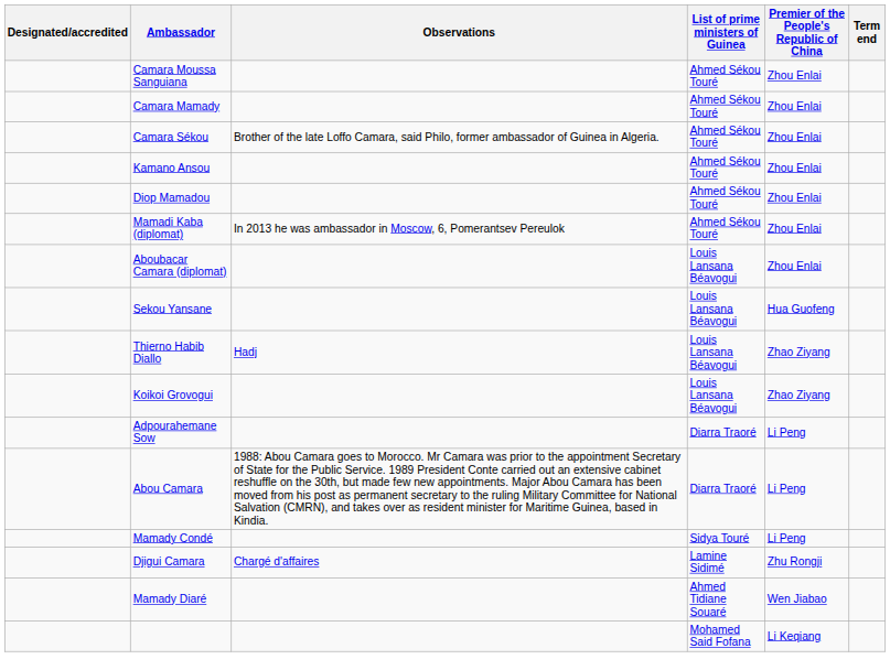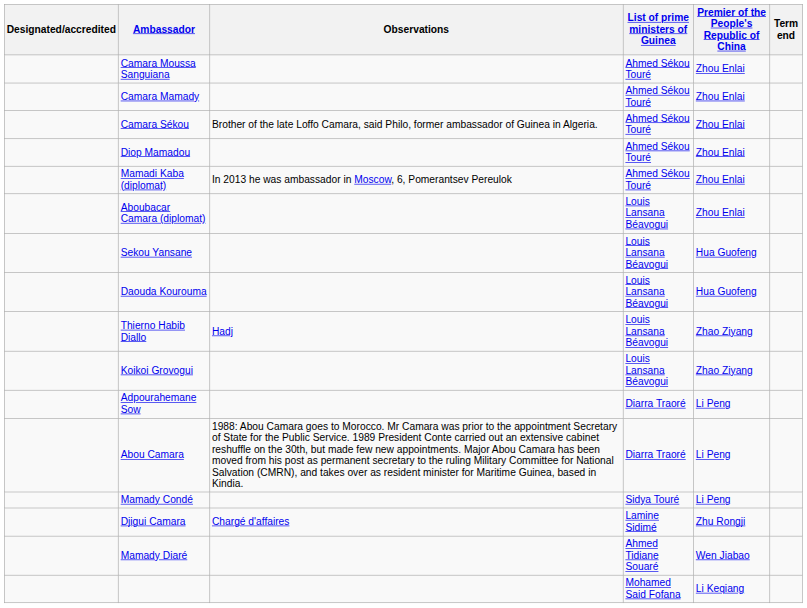- row: Kamano Ansou | Ahmed Sékou Touré | Zhou Enlai
+ row: Daouda Kourouma | Louis Lansana Béavogui | Hua Guofeng
